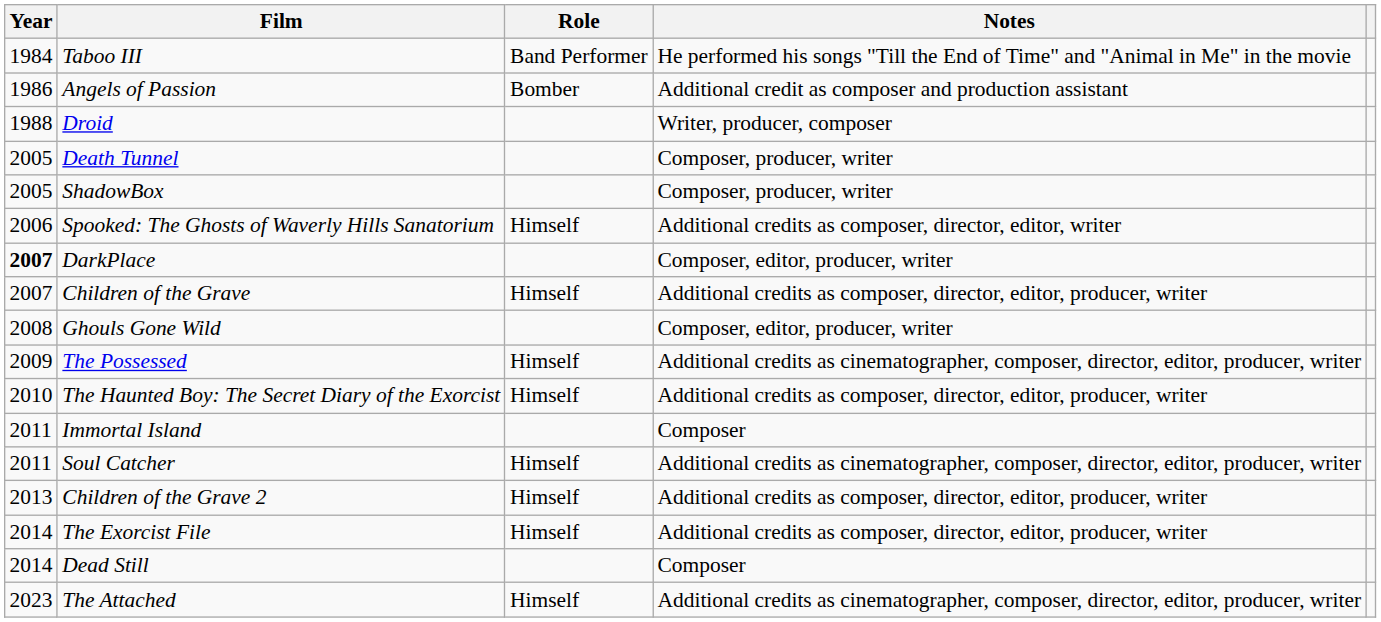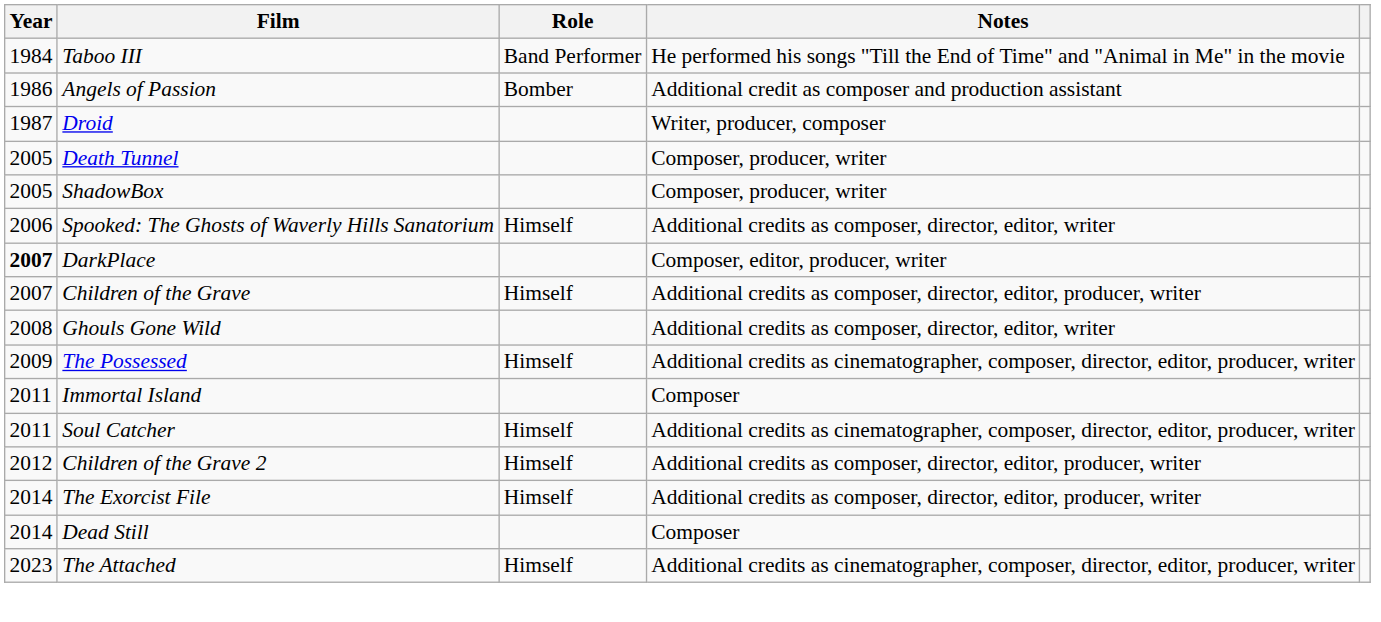Droid | Year: 1988 -> 1987
Ghouls Gone Wild | Notes: Composer, editor, producer, writer -> Additional credits as composer, director, editor, writer
- row: 2010 | The Haunted Boy: The Secret Diary of the Exorcist | Himself | Additional credits as composer, director, editor, producer, writer
Children of the Grave 2 | Year: 2013 -> 2012
